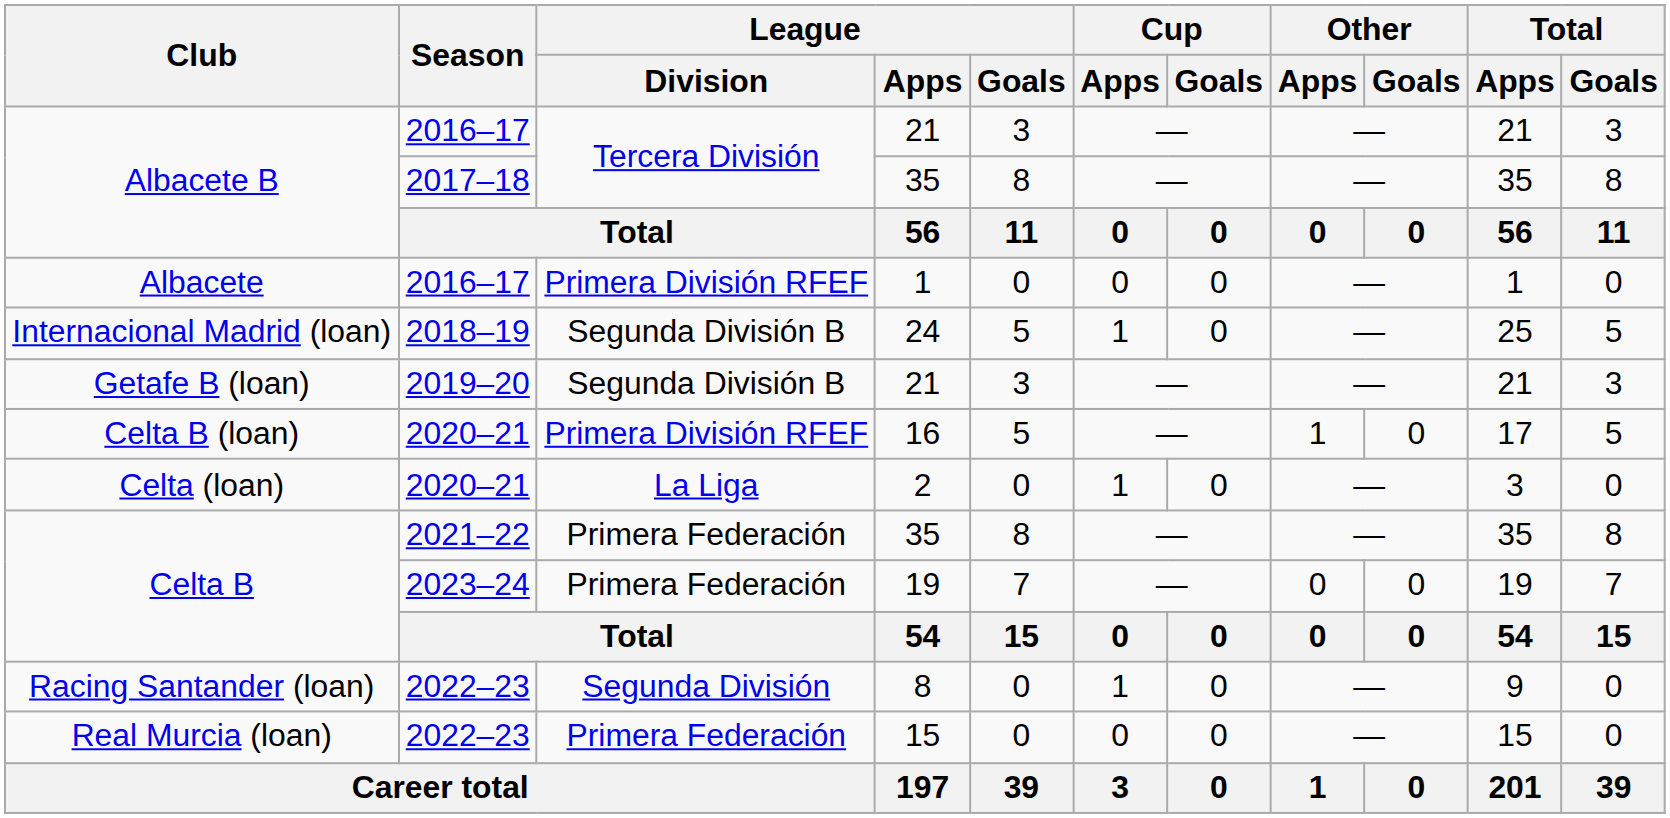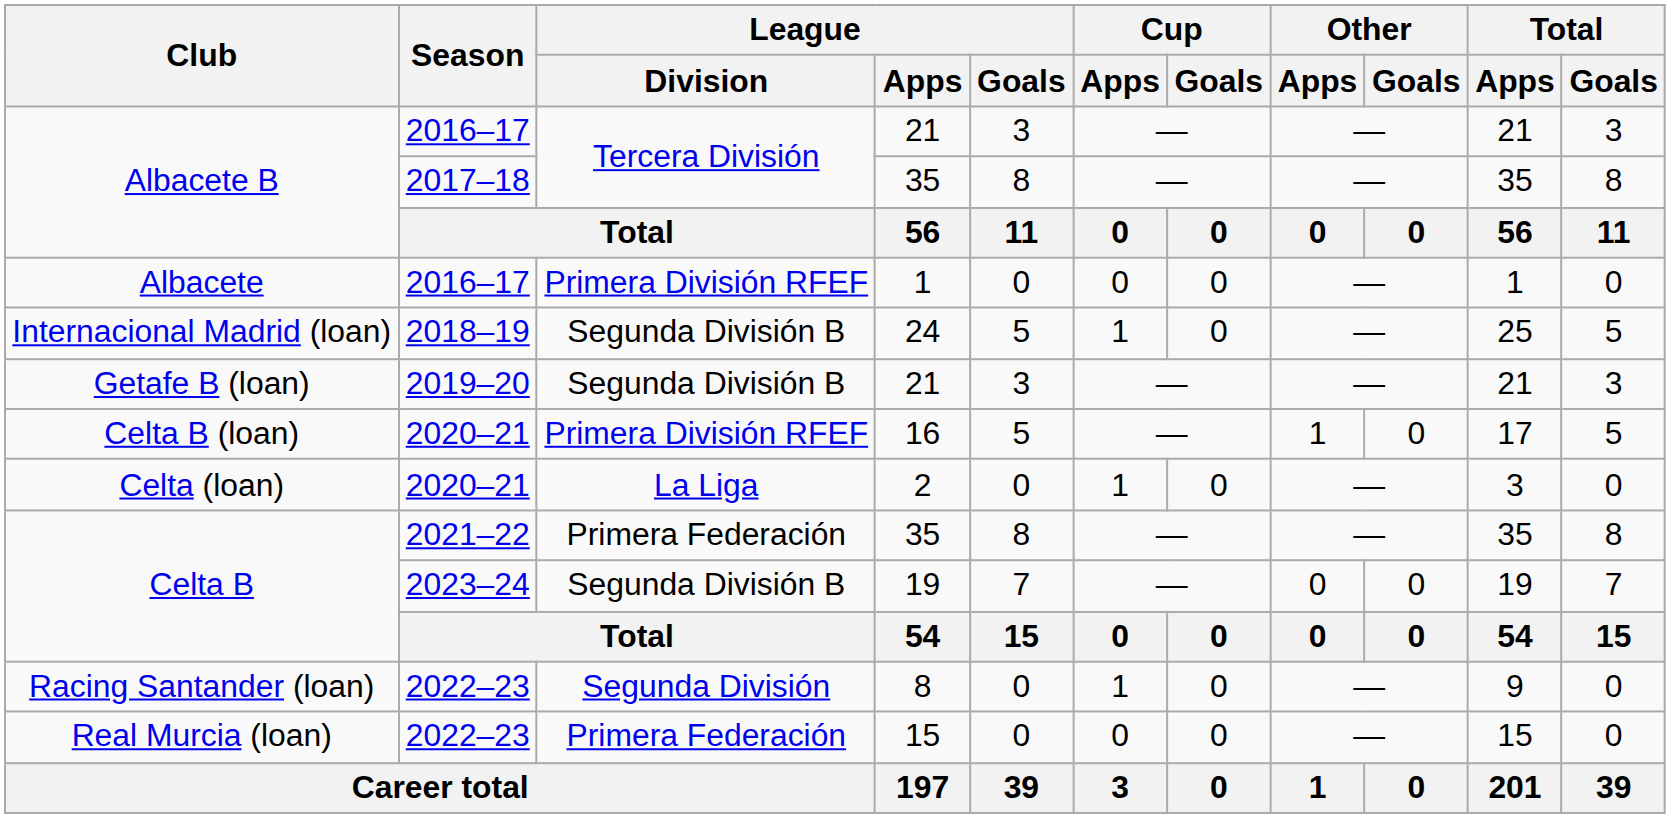Celta B / 19 | League / Division: Primera Federación -> Segunda División B
